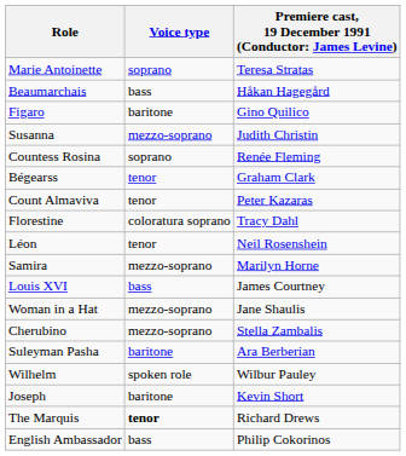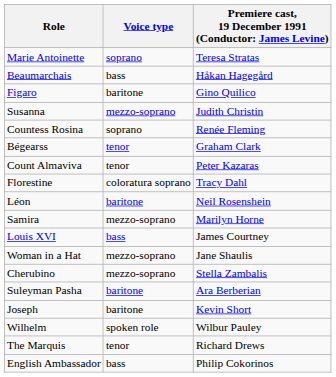Léon | Voice type: tenor -> baritone
rows swapped: Joseph <-> Wilhelm
The Marquis | Voice type: bold -> normal
